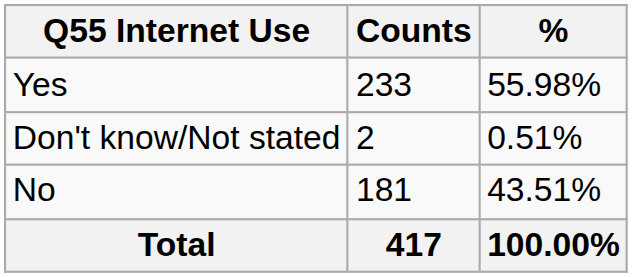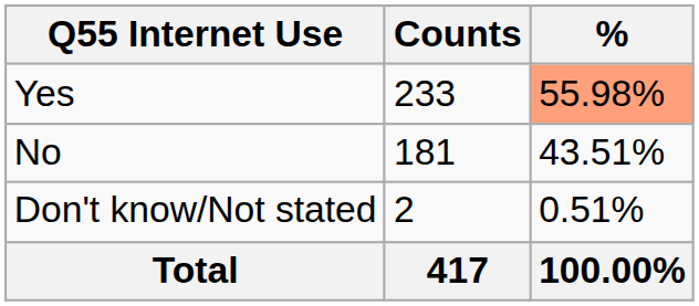Yes | %: no background -> lightsalmon background
rows swapped: No <-> Don't know/Not stated
